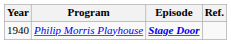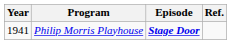Philip Morris Playhouse | Year: 1940 -> 1941
